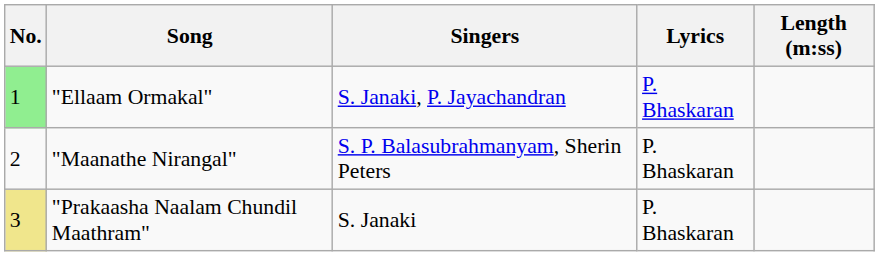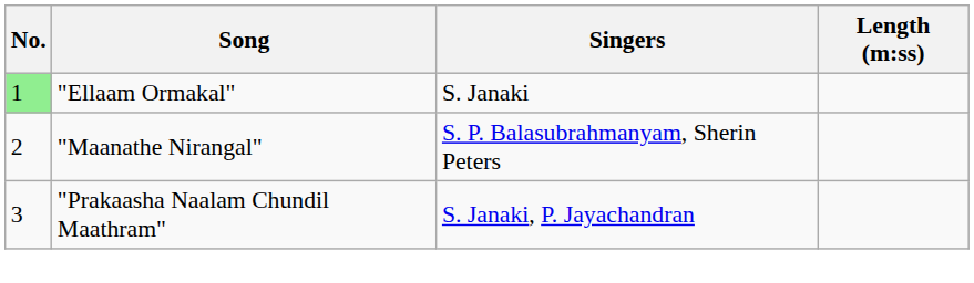- column: Lyrics | P. Bhaskaran | P. Bhaskaran | P. Bhaskaran
"Ellaam Ormakal" | Singers: S. Janaki, P. Jayachandran -> S. Janaki
"Prakaasha Naalam Chundil Maathram" | No.: khaki background -> no background
"Prakaasha Naalam Chundil Maathram" | Singers: S. Janaki -> S. Janaki, P. Jayachandran
